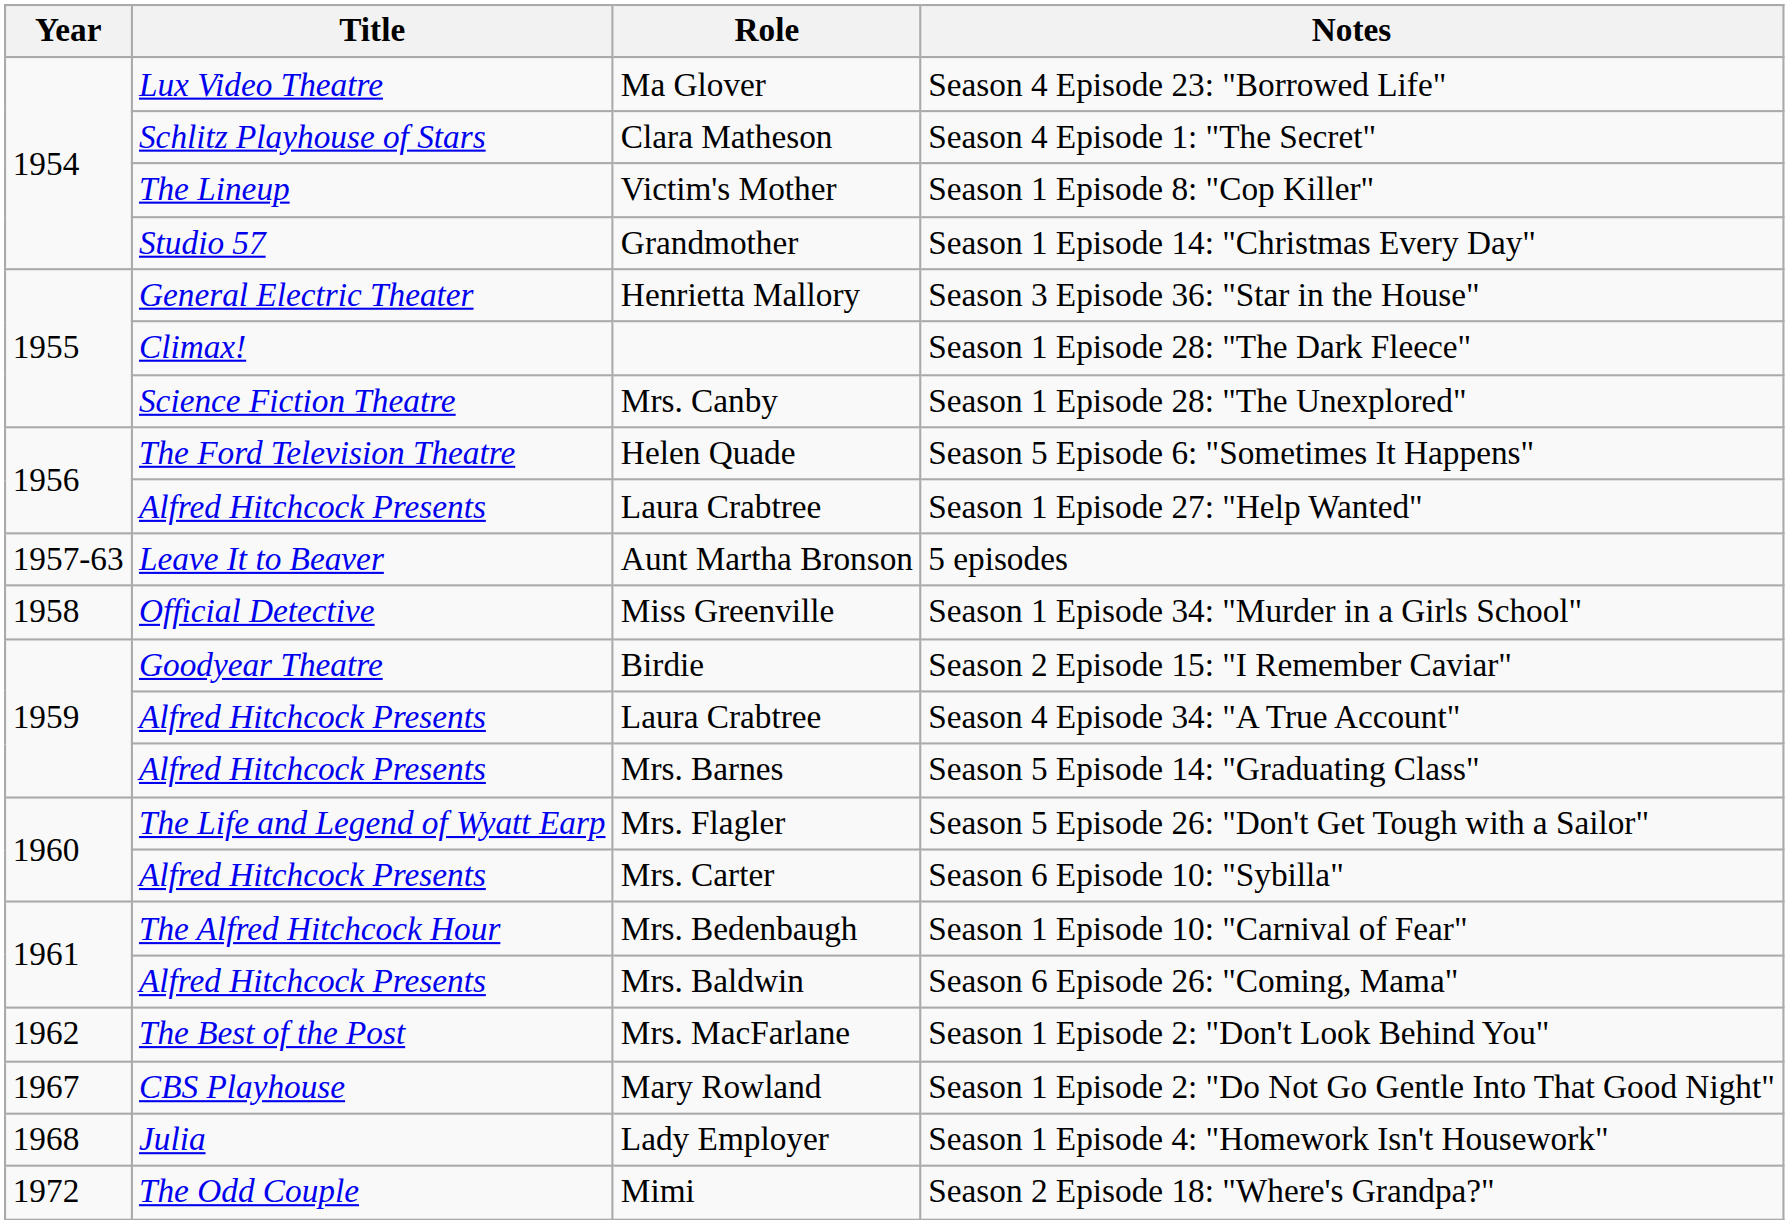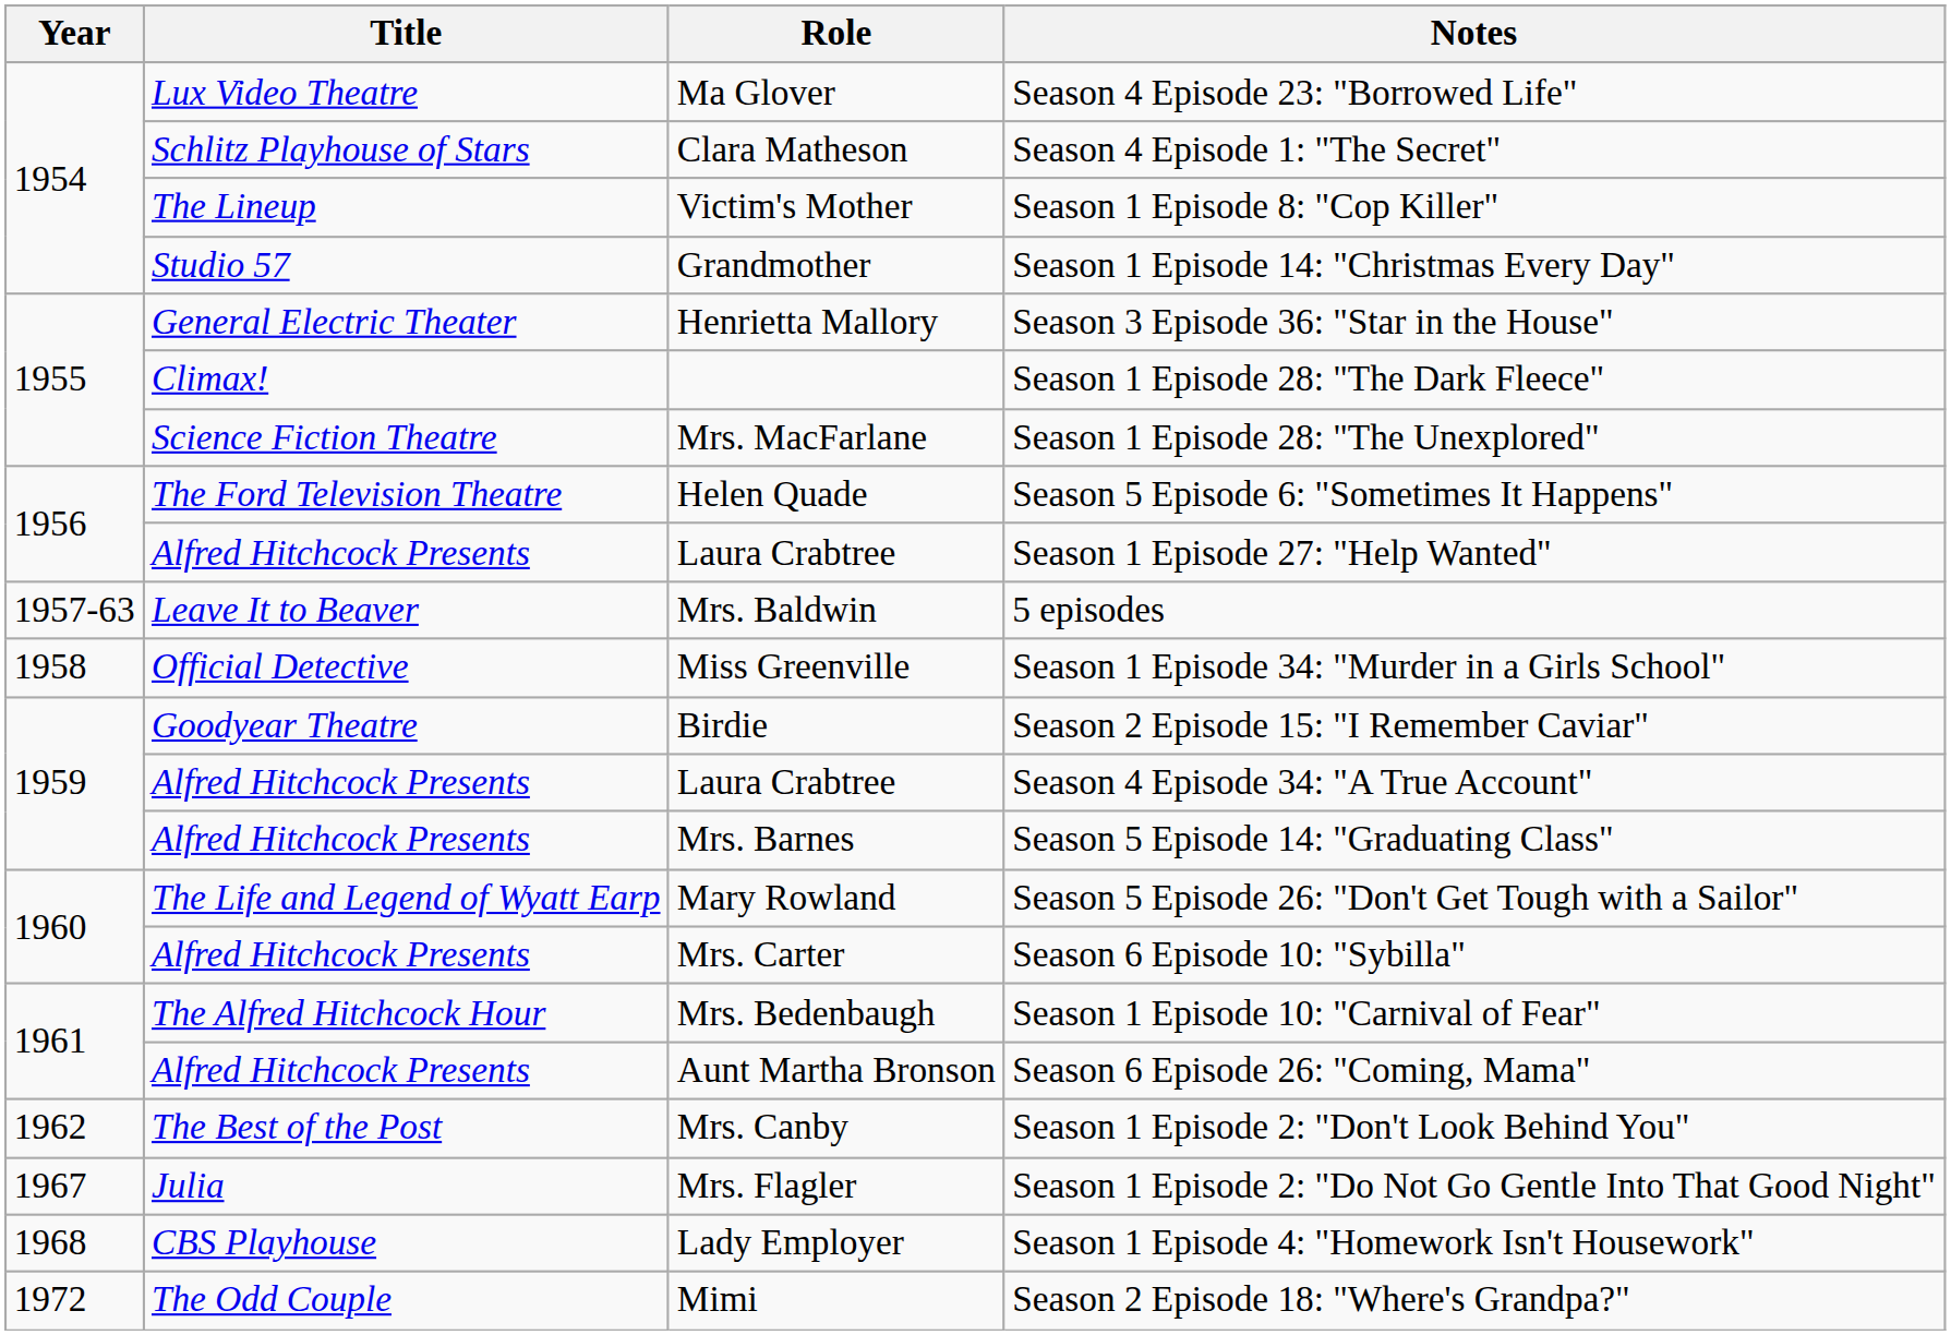Season 1 Episode 28: "The Unexplored" | Role: Mrs. Canby -> Mrs. MacFarlane
5 episodes | Role: Aunt Martha Bronson -> Mrs. Baldwin
Season 5 Episode 26: "Don't Get Tough with a Sailor" | Role: Mrs. Flagler -> Mary Rowland
Season 6 Episode 26: "Coming, Mama" | Role: Mrs. Baldwin -> Aunt Martha Bronson
Season 1 Episode 2: "Don't Look Behind You" | Role: Mrs. MacFarlane -> Mrs. Canby
Season 1 Episode 2: "Do Not Go Gentle Into That Good Night" | Title: CBS Playhouse -> Julia
Season 1 Episode 2: "Do Not Go Gentle Into That Good Night" | Role: Mary Rowland -> Mrs. Flagler
Season 1 Episode 4: "Homework Isn't Housework" | Title: Julia -> CBS Playhouse
